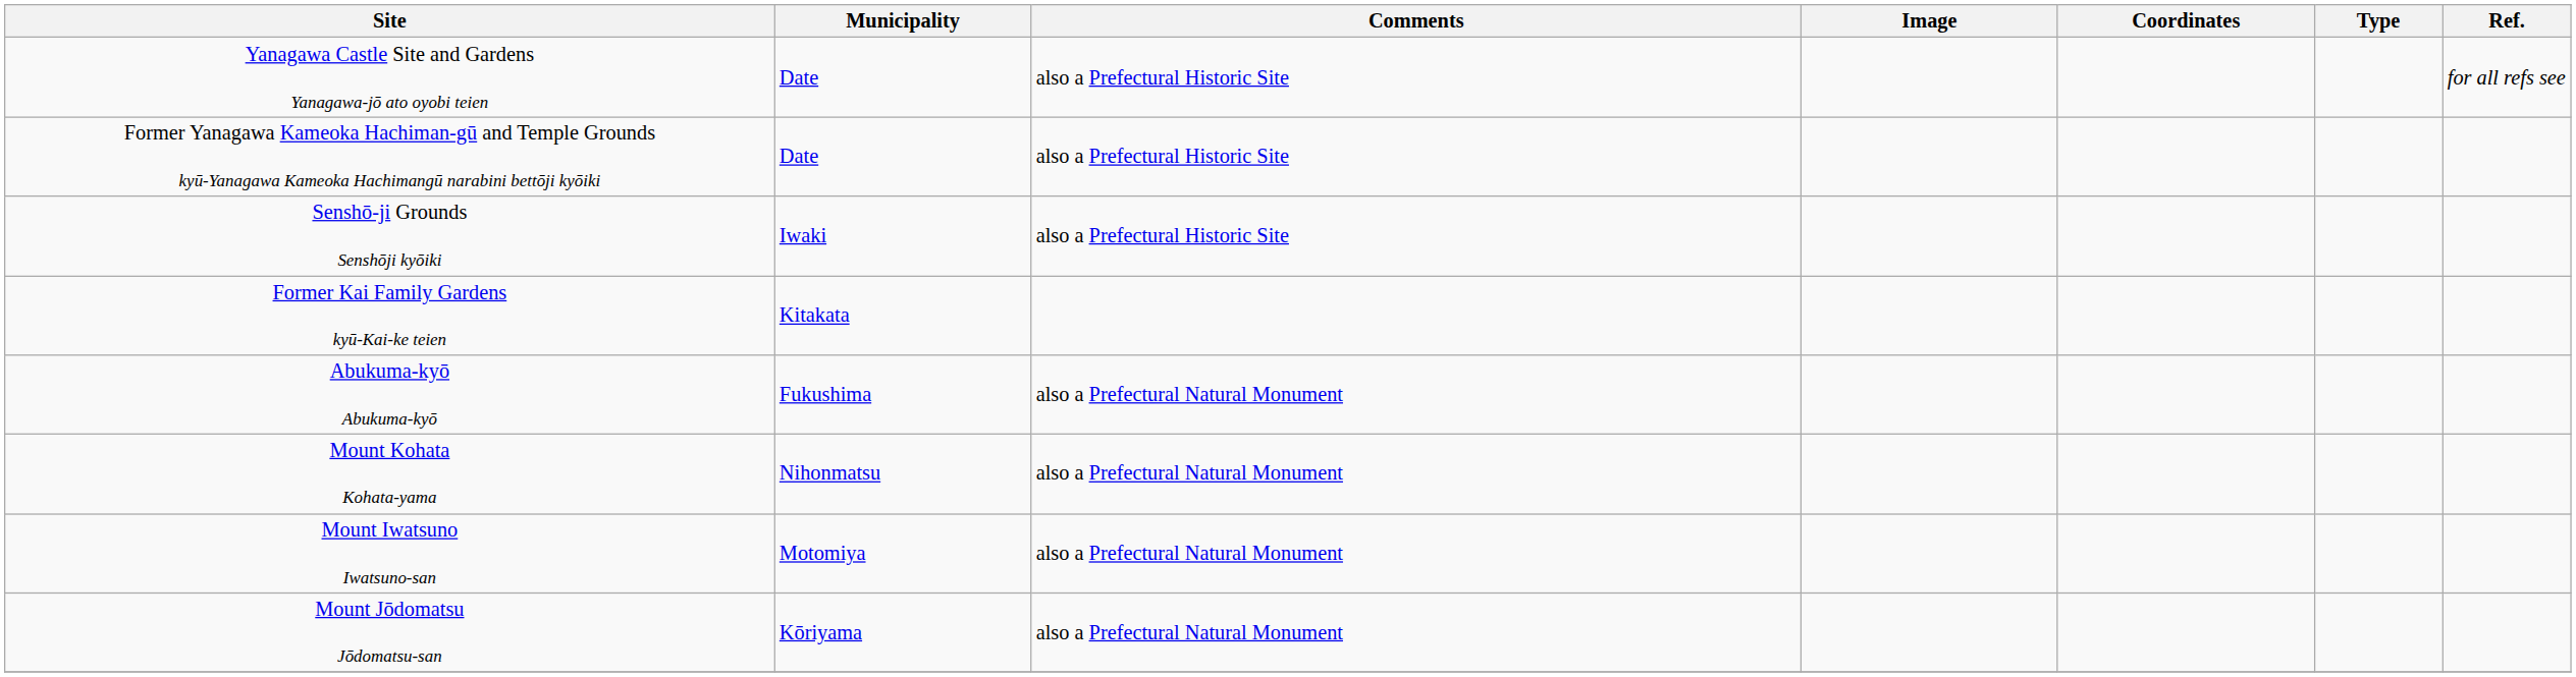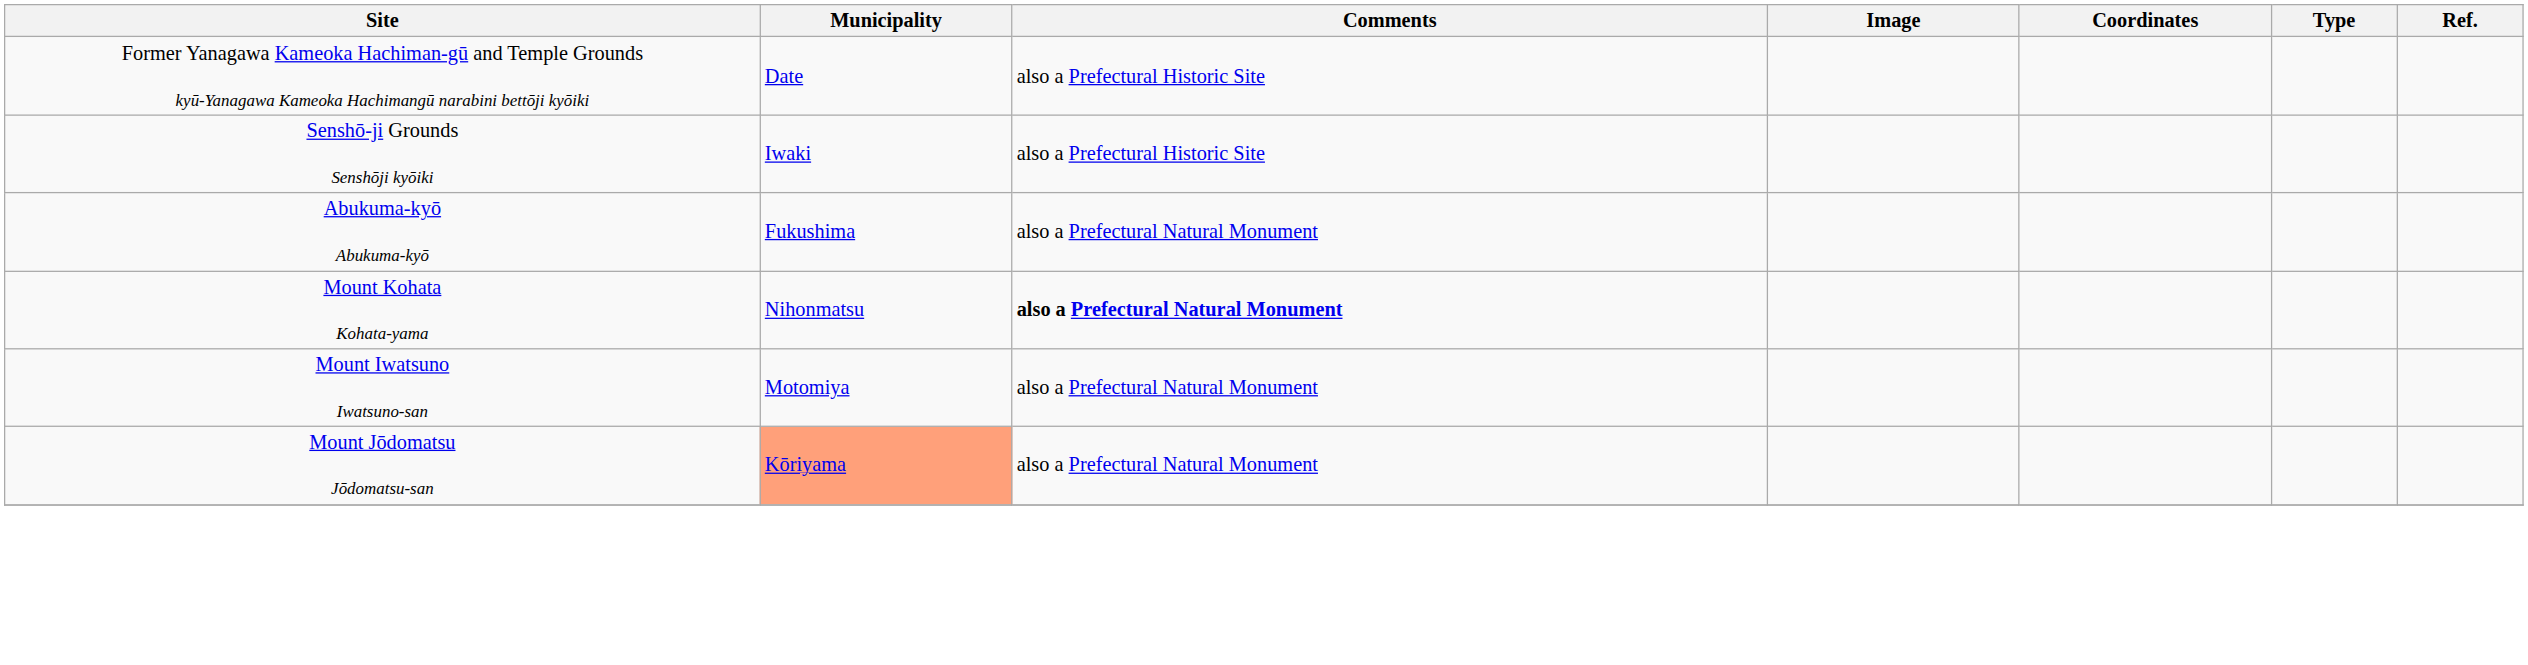- row: Yanagawa Castle Site and Gardens Yanagawa-jō ato oyobi teien | Date | also a Prefectural Historic Site | for all refs see
- row: Former Kai Family Gardens kyū-Kai-ke teien | Kitakata
Mount Kohata Kohata-yama | Comments: normal -> bold
Mount Jōdomatsu Jōdomatsu-san | Municipality: no background -> lightsalmon background
